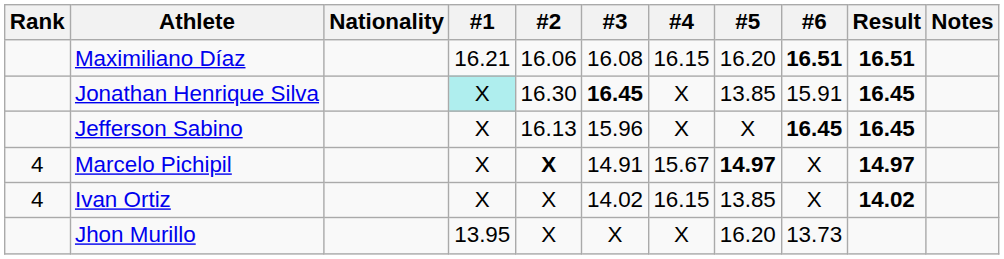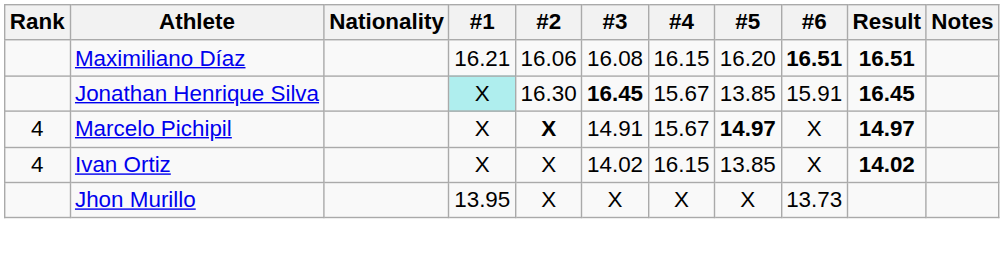Jonathan Henrique Silva | #4: X -> 15.67
- row: Jefferson Sabino | X | 16.13 | 15.96 | X | X | 16.45 | 16.45
Jhon Murillo | #5: 16.20 -> X
